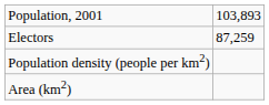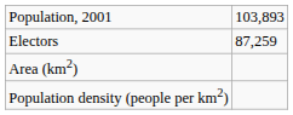rows swapped: Area (km2) <-> Population density (people per km2)
